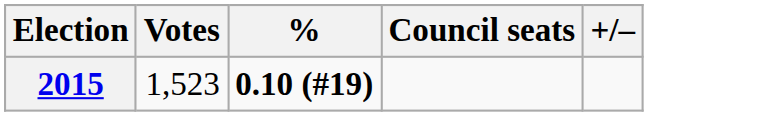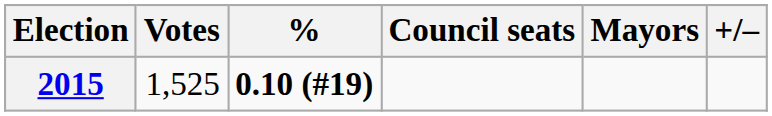+ column: Mayors
2015 | Votes: 1,523 -> 1,525
